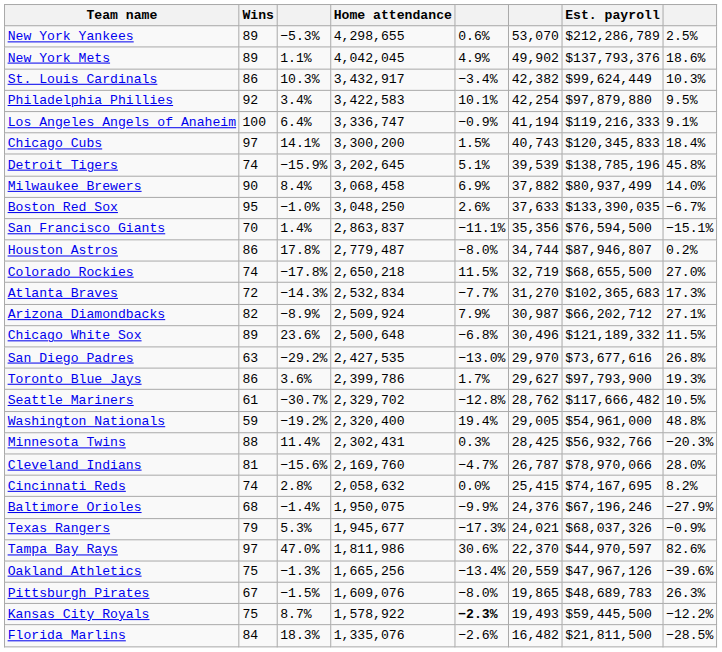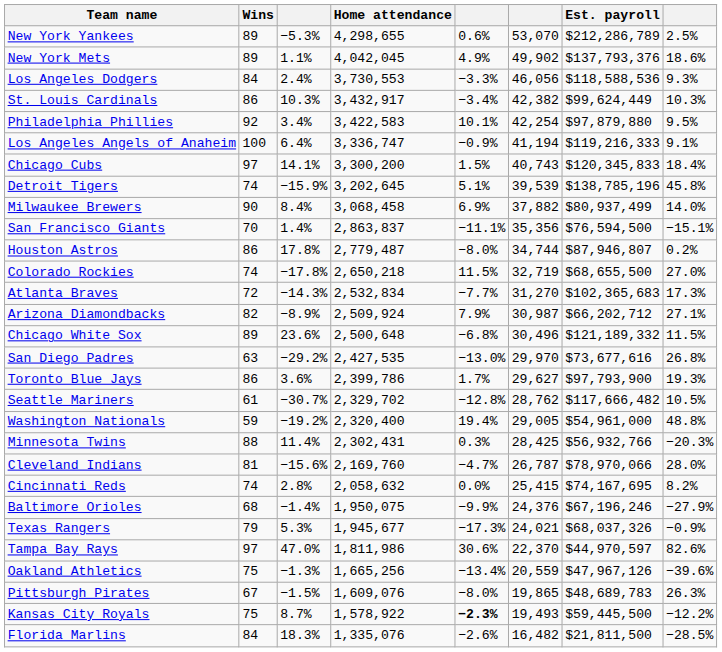+ row: Los Angeles Dodgers | 84 | 2.4% | 3,730,553 | −3.3% | 46,056 | $118,588,536 | 9.3%
- row: Boston Red Sox | 95 | −1.0% | 3,048,250 | 2.6% | 37,633 | $133,390,035 | −6.7%
